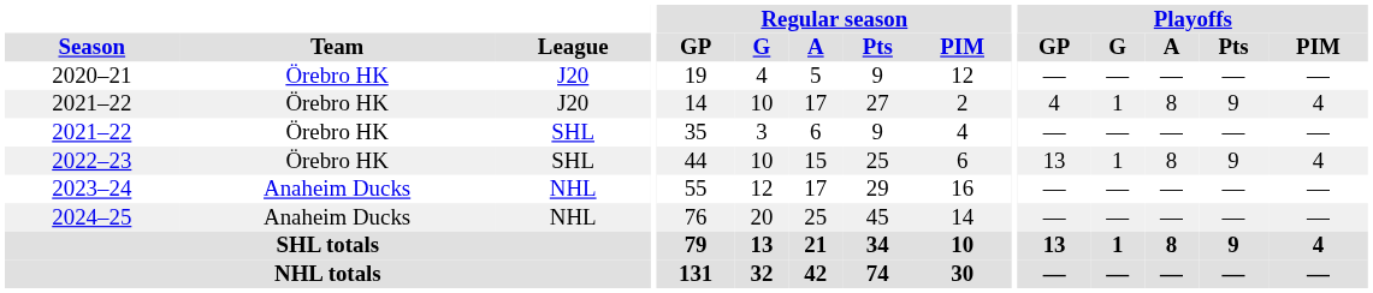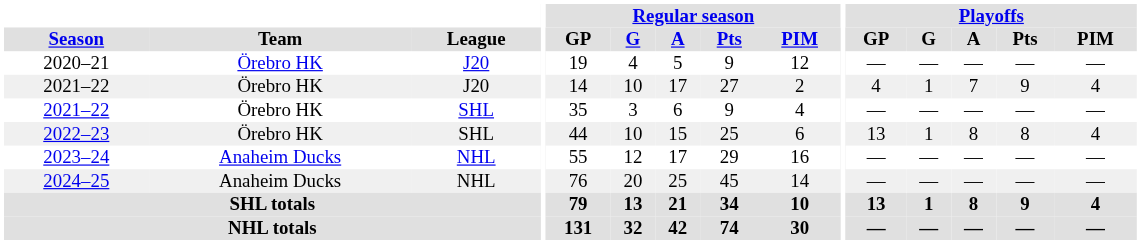2021–22 / J20 | Playoffs / A: 8 -> 7
2022–23 | Playoffs / Pts: 9 -> 8
